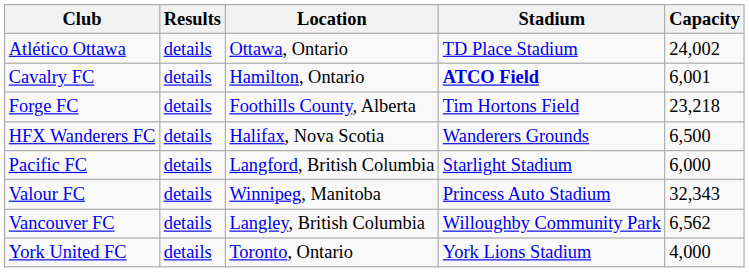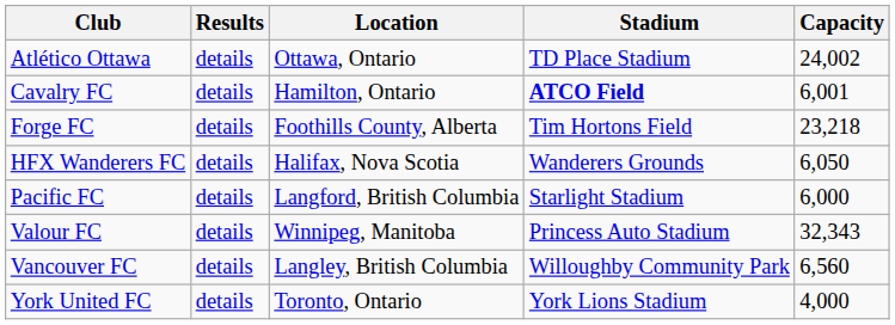HFX Wanderers FC | Capacity: 6,500 -> 6,050
Vancouver FC | Capacity: 6,562 -> 6,560
